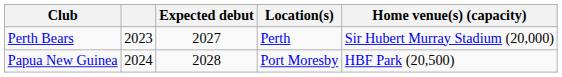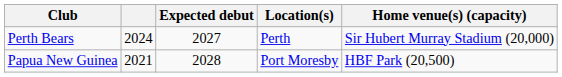Perth Bears | column 2: 2023 -> 2024
Papua New Guinea | column 2: 2024 -> 2021
